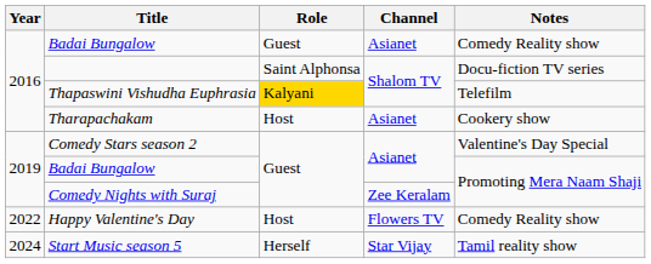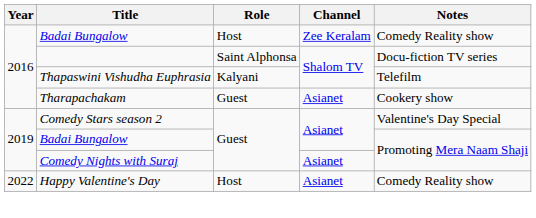2016 / Badai Bungalow | Role: Guest -> Host
2016 / Badai Bungalow | Channel: Asianet -> Zee Keralam
Thapaswini Vishudha Euphrasia | Role: gold background -> no background
Tharapachakam | Role: Host -> Guest
Comedy Nights with Suraj | Channel: Zee Keralam -> Asianet
Happy Valentine's Day | Channel: Flowers TV -> Asianet
- row: 2024 | Start Music season 5 | Herself | Star Vijay | Tamil reality show
